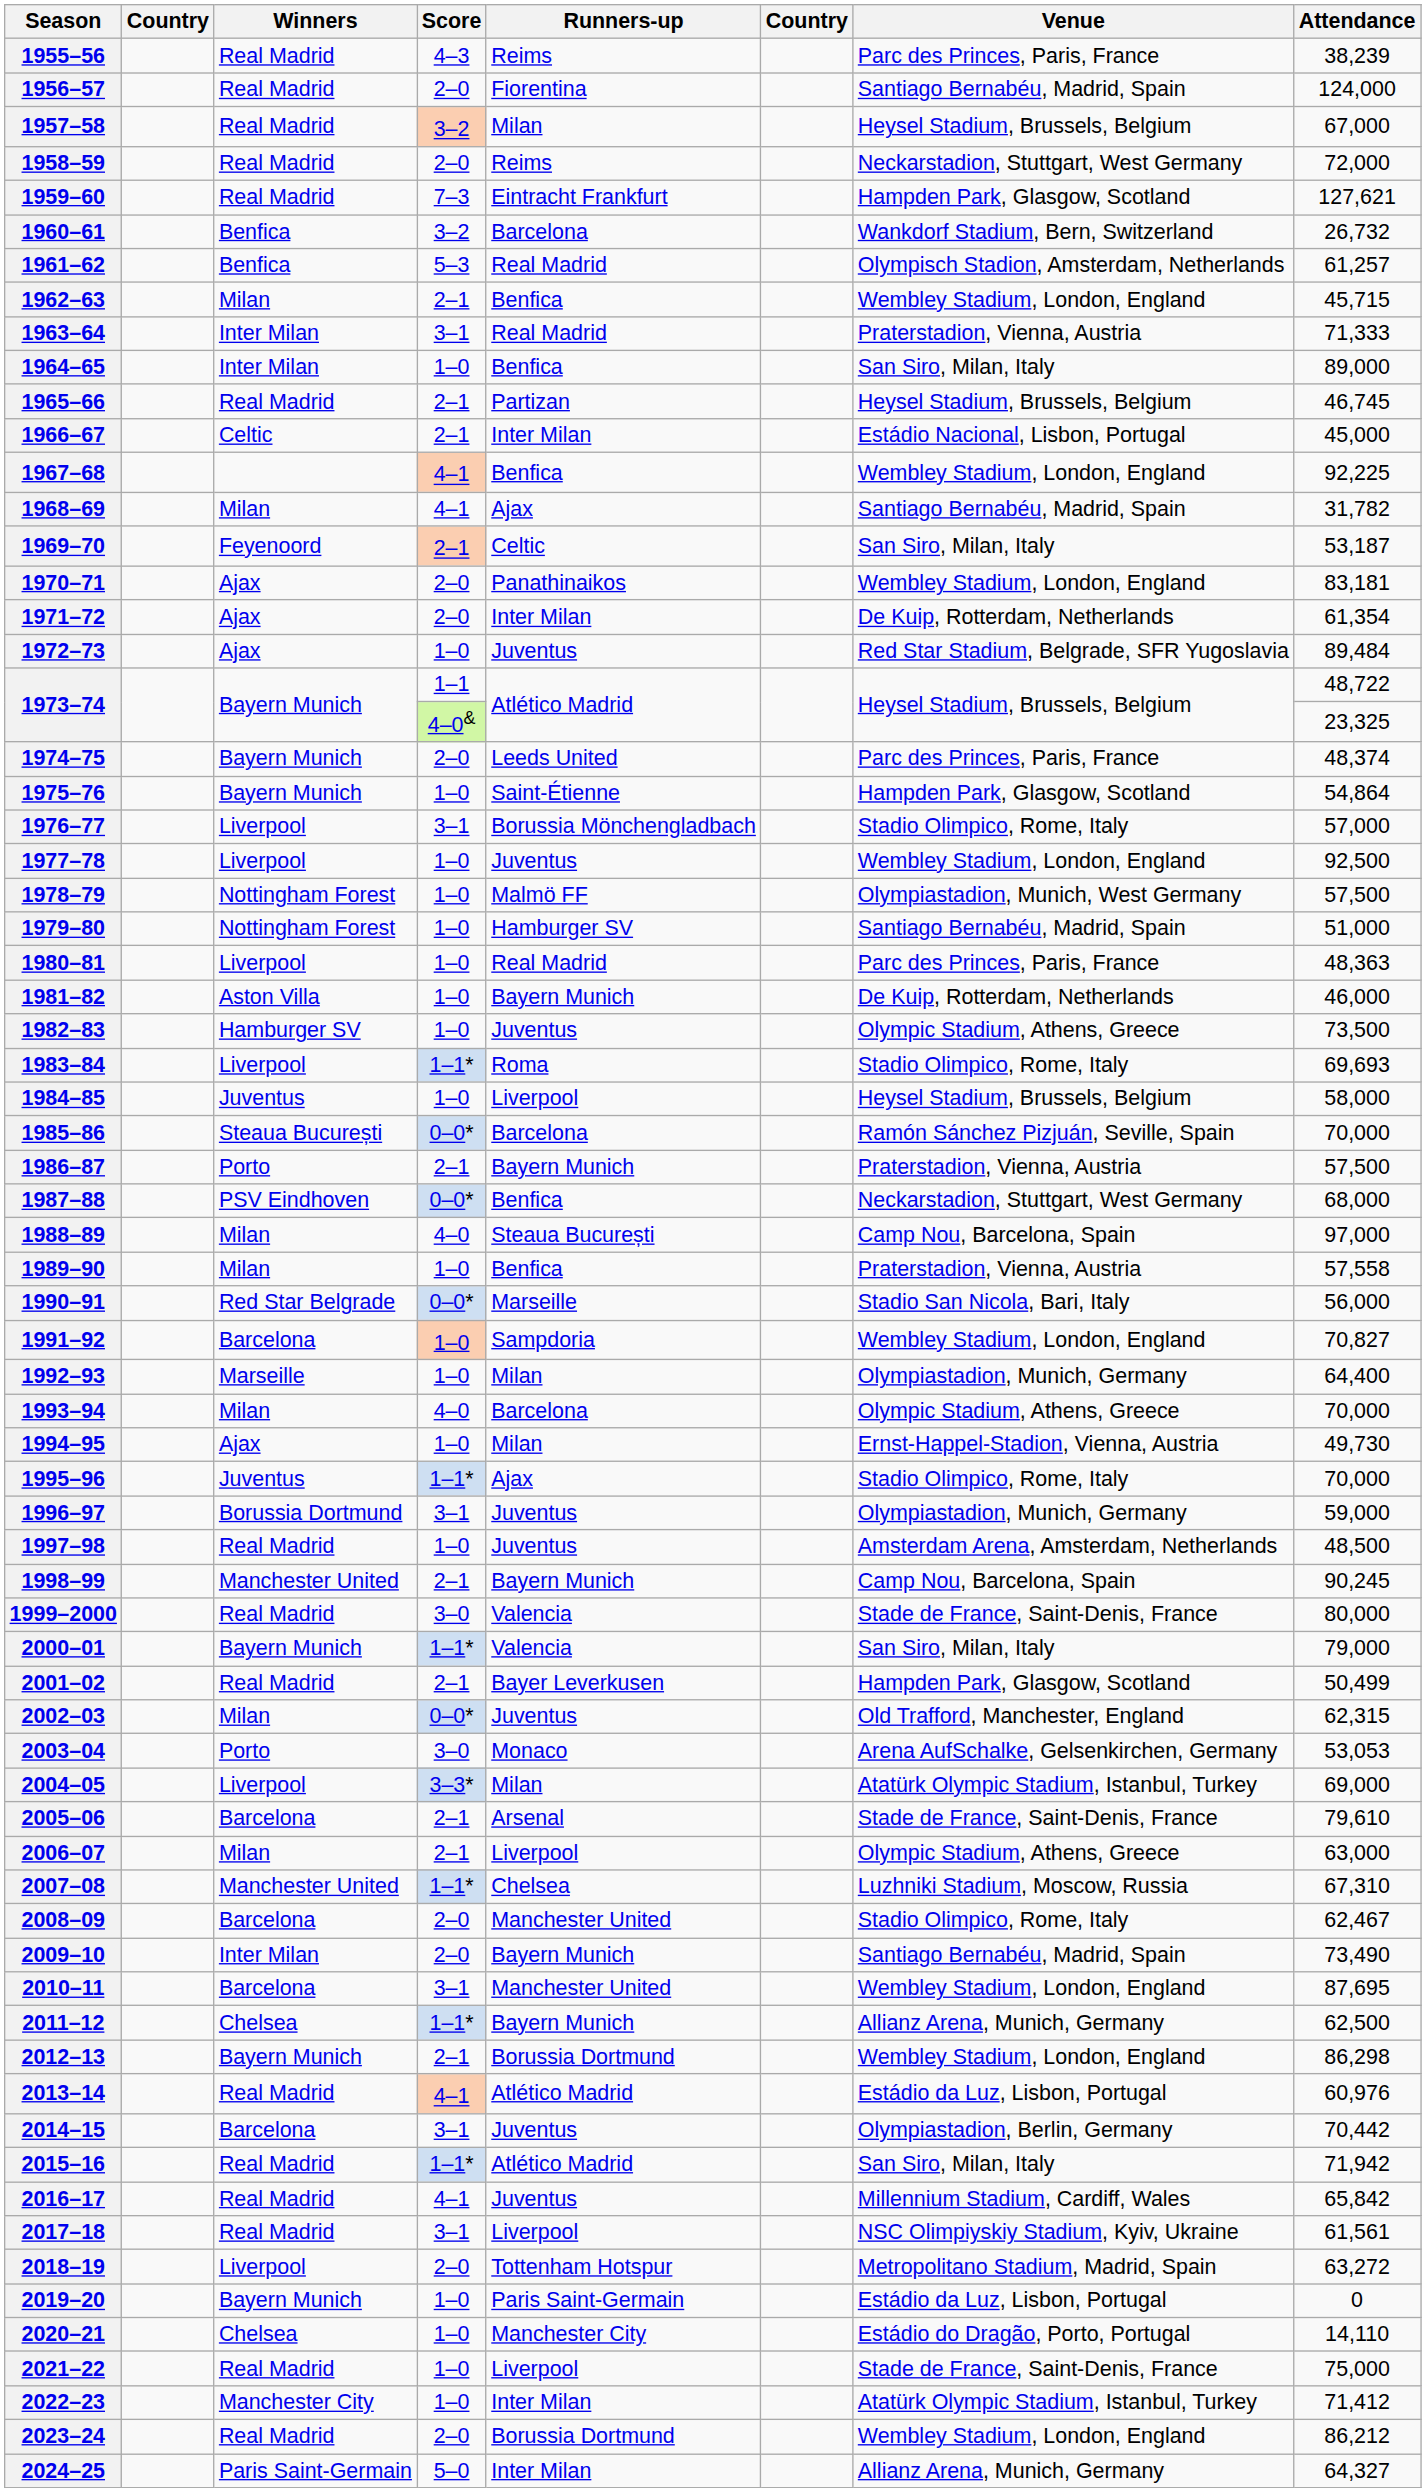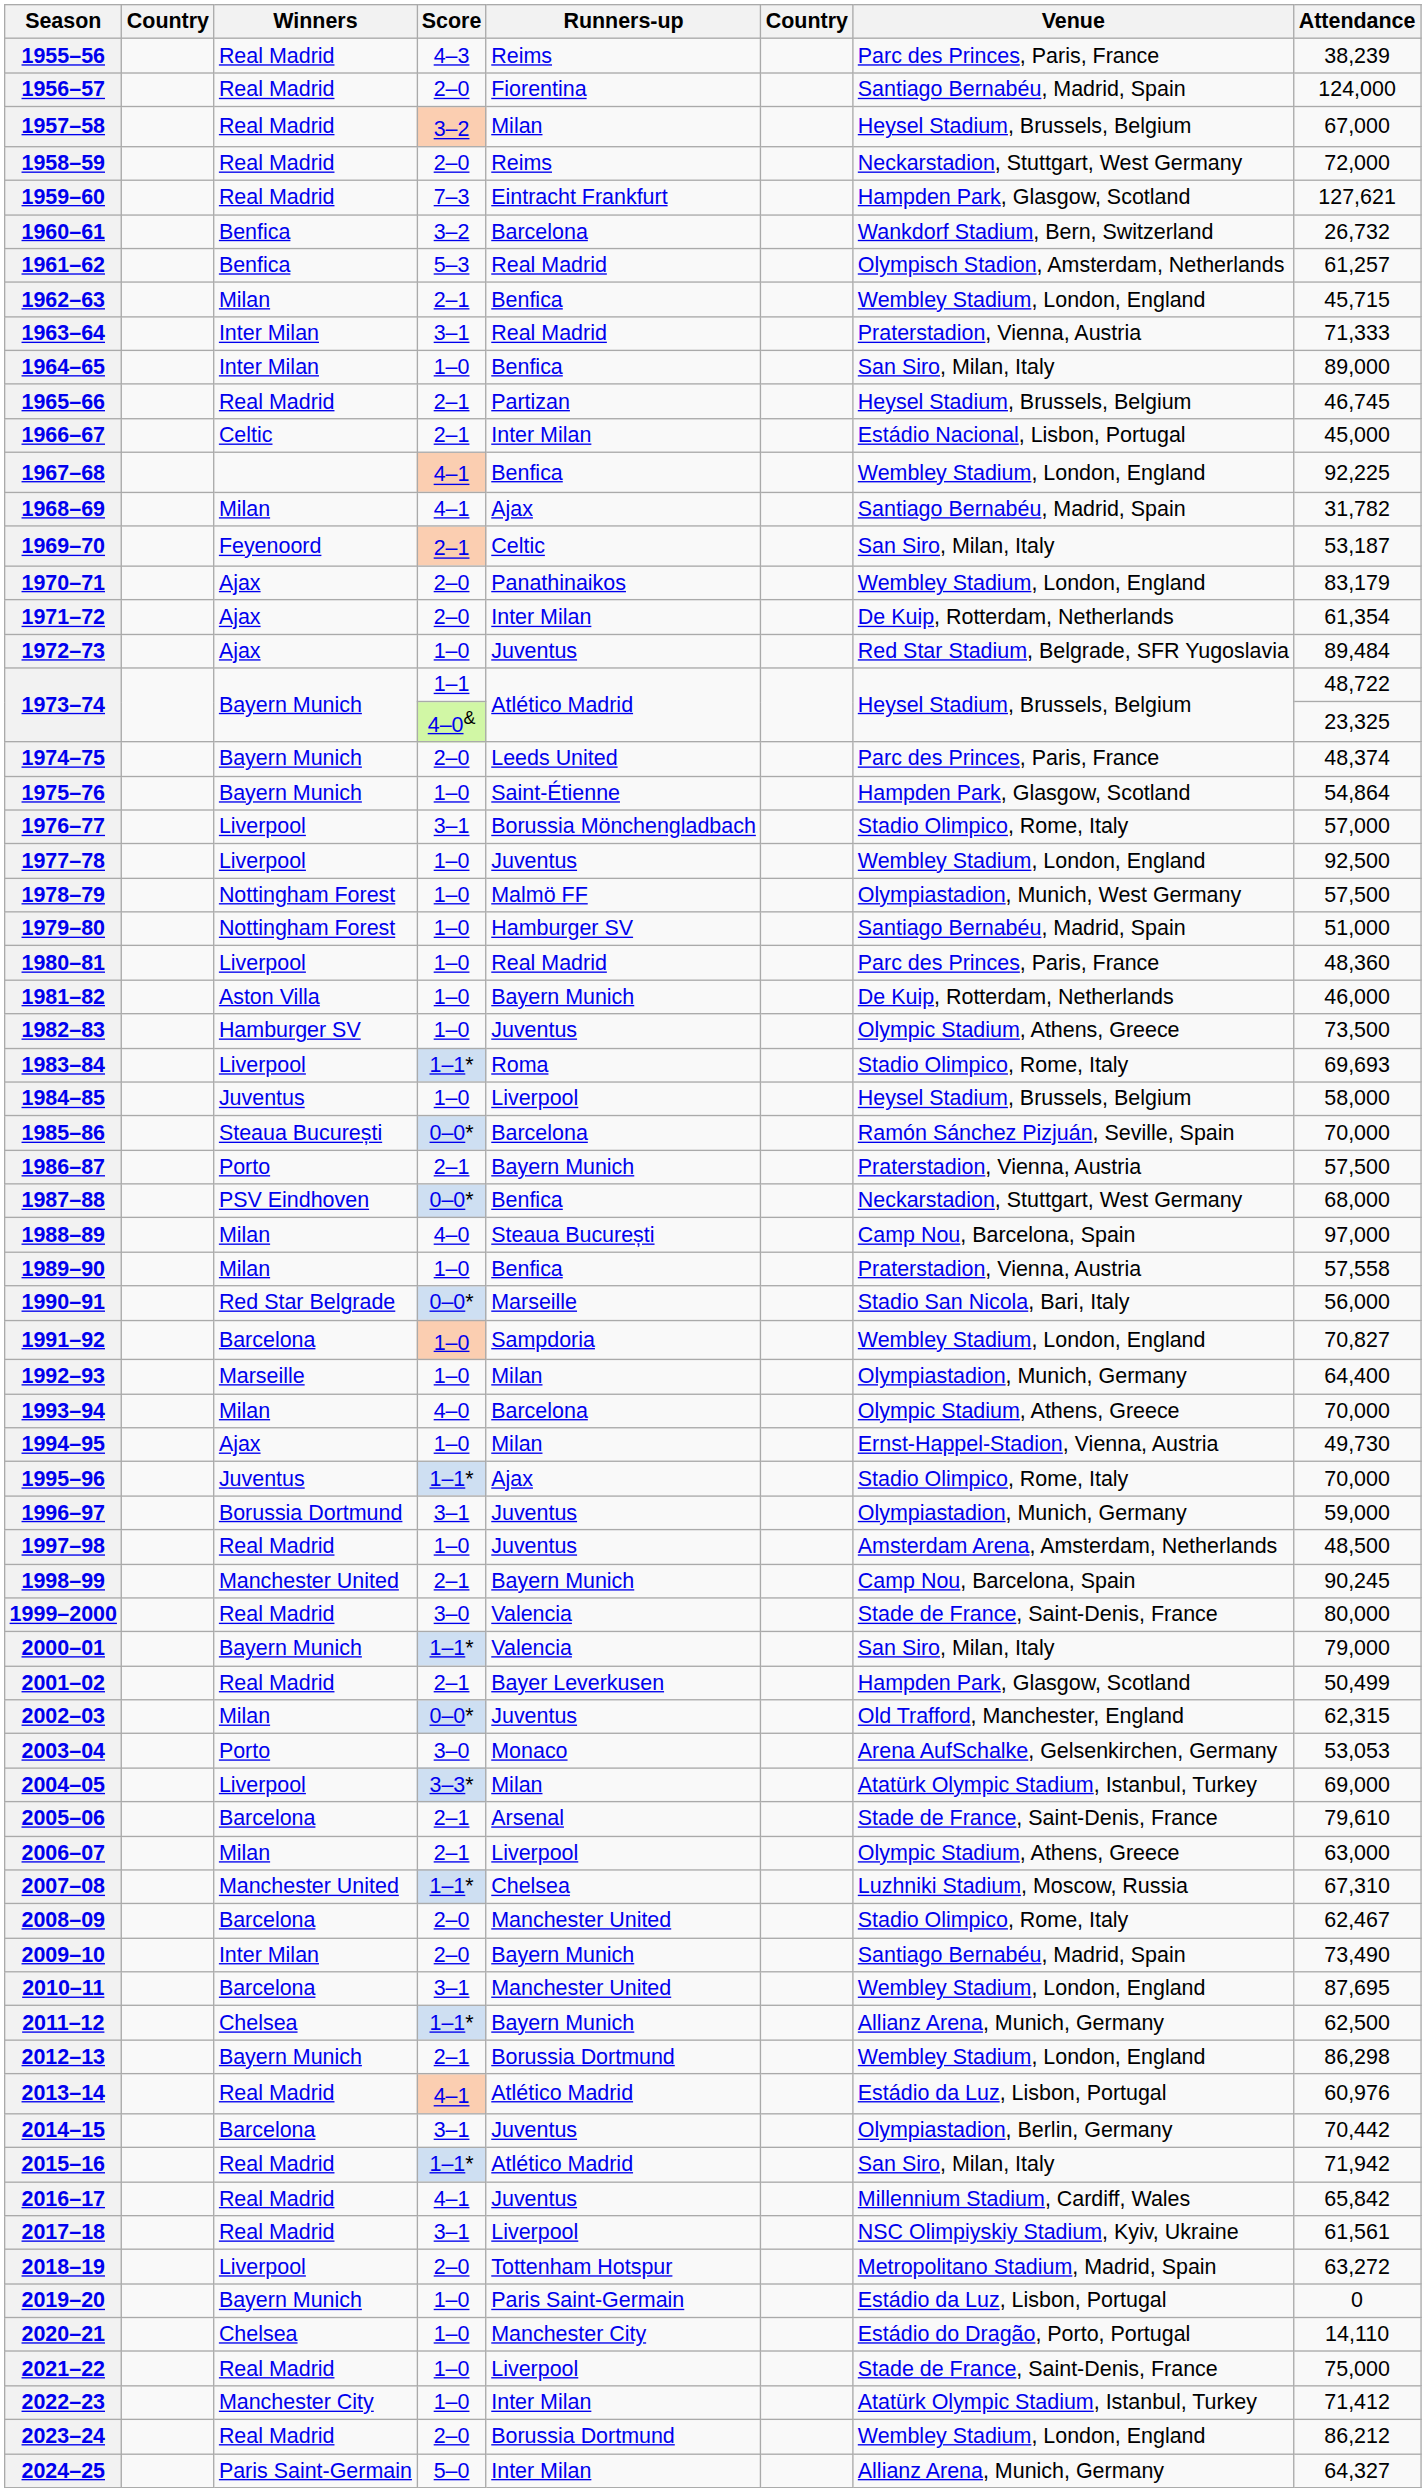1970–71 | Attendance: 83,181 -> 83,179
1980–81 | Attendance: 48,363 -> 48,360
